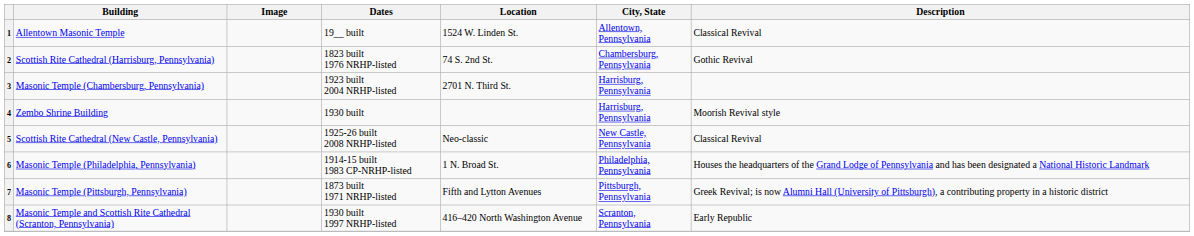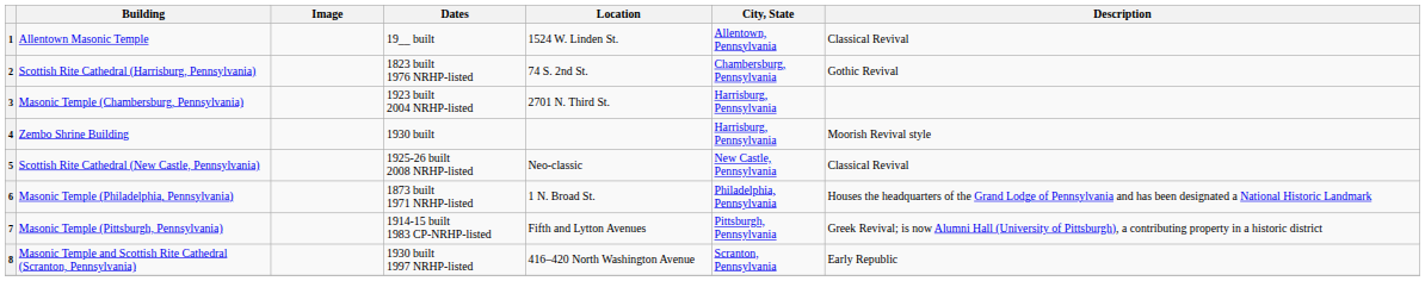6 | Dates: 1914-15 built 1983 CP-NRHP-listed -> 1873 built 1971 NRHP-listed
7 | Dates: 1873 built 1971 NRHP-listed -> 1914-15 built 1983 CP-NRHP-listed
